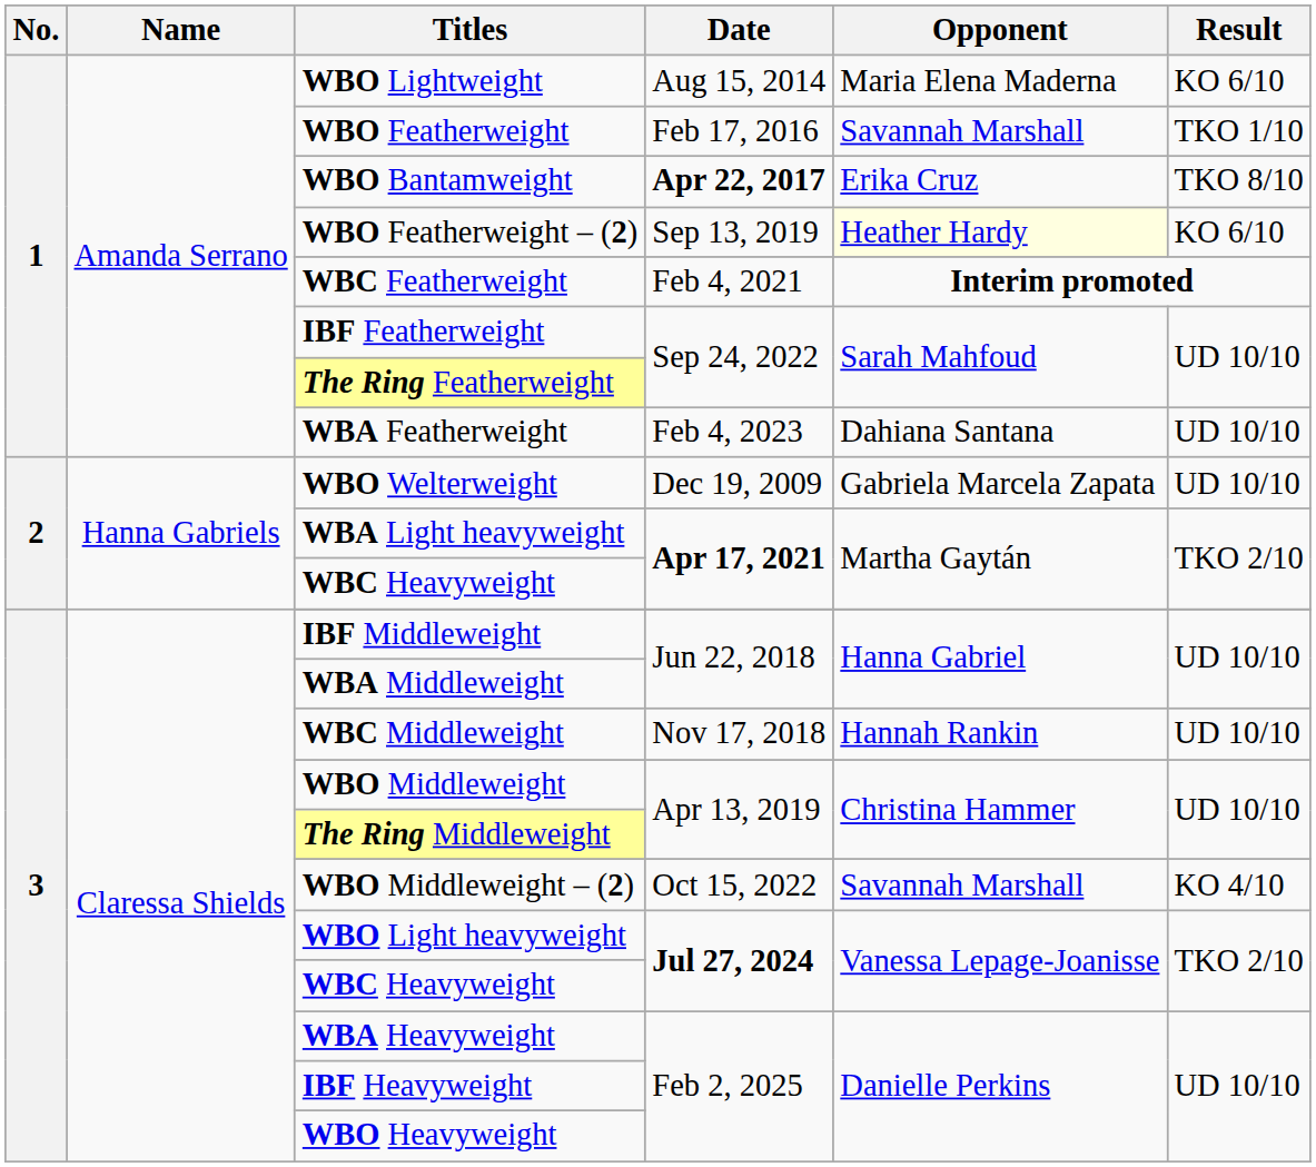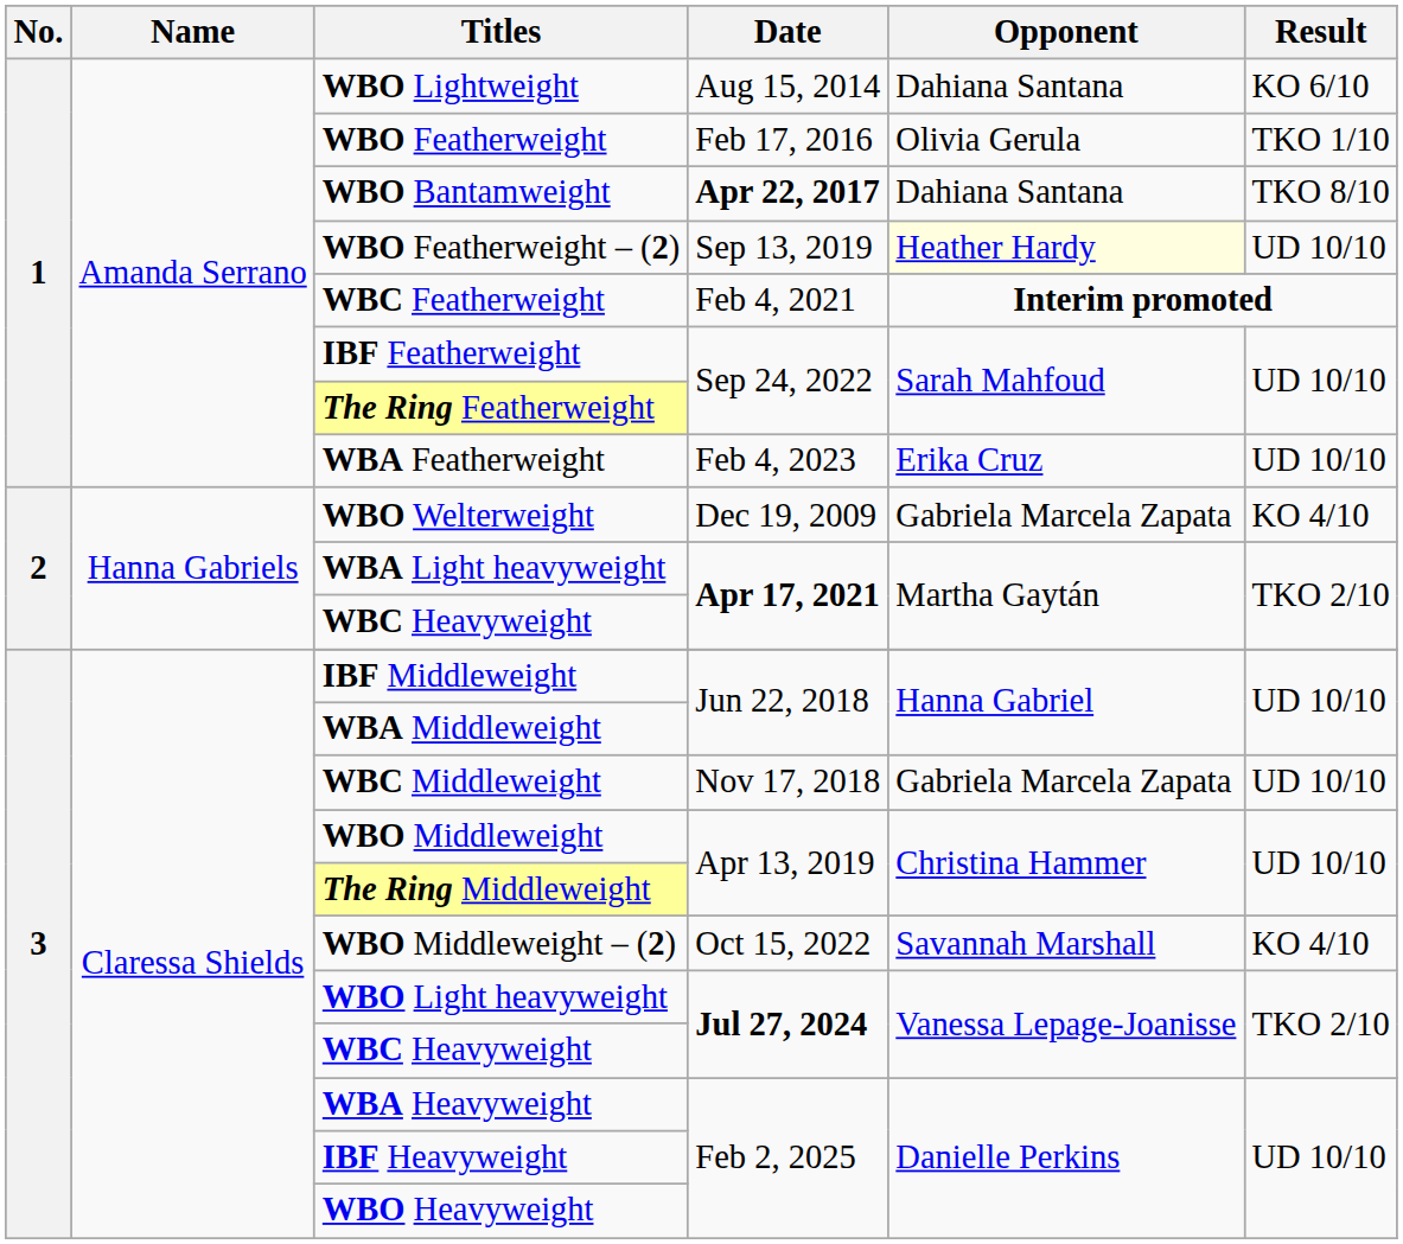WBO Lightweight | Opponent: Maria Elena Maderna -> Dahiana Santana
WBO Featherweight | Opponent: Savannah Marshall -> Olivia Gerula
WBO Bantamweight | Opponent: Erika Cruz -> Dahiana Santana
WBO Featherweight – (2) | Result: KO 6/10 -> UD 10/10
WBA Featherweight | Opponent: Dahiana Santana -> Erika Cruz
WBO Welterweight | Result: UD 10/10 -> KO 4/10
WBC Middleweight | Opponent: Hannah Rankin -> Gabriela Marcela Zapata
